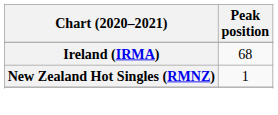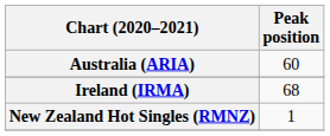+ row: Australia (ARIA) | 60
